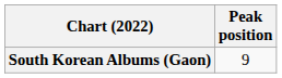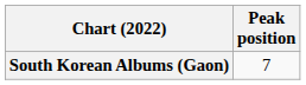South Korean Albums (Gaon) | Peak position: 9 -> 7
